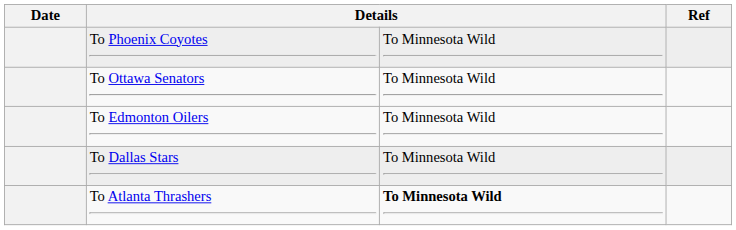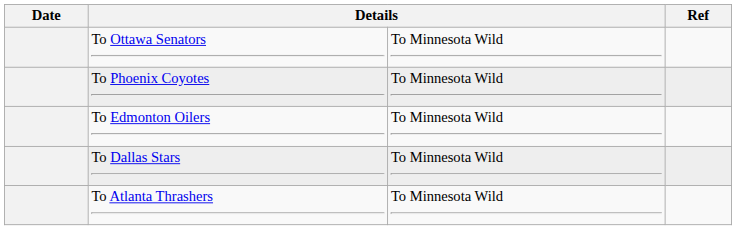rows swapped: To Ottawa Senators <-> To Phoenix Coyotes
To Atlanta Thrashers | column 3: bold -> normal
